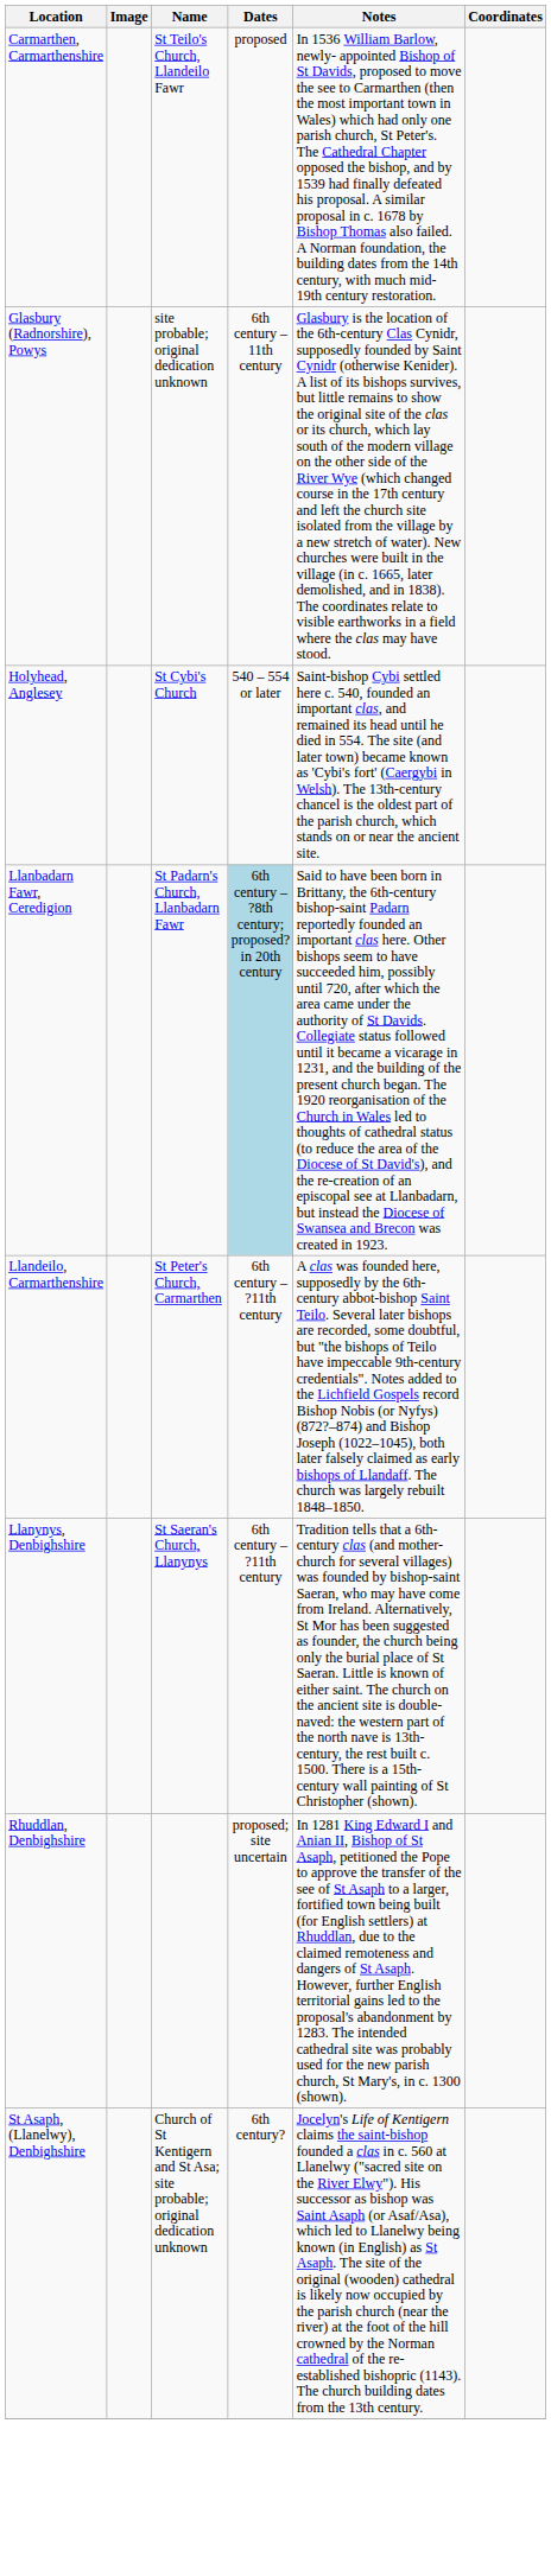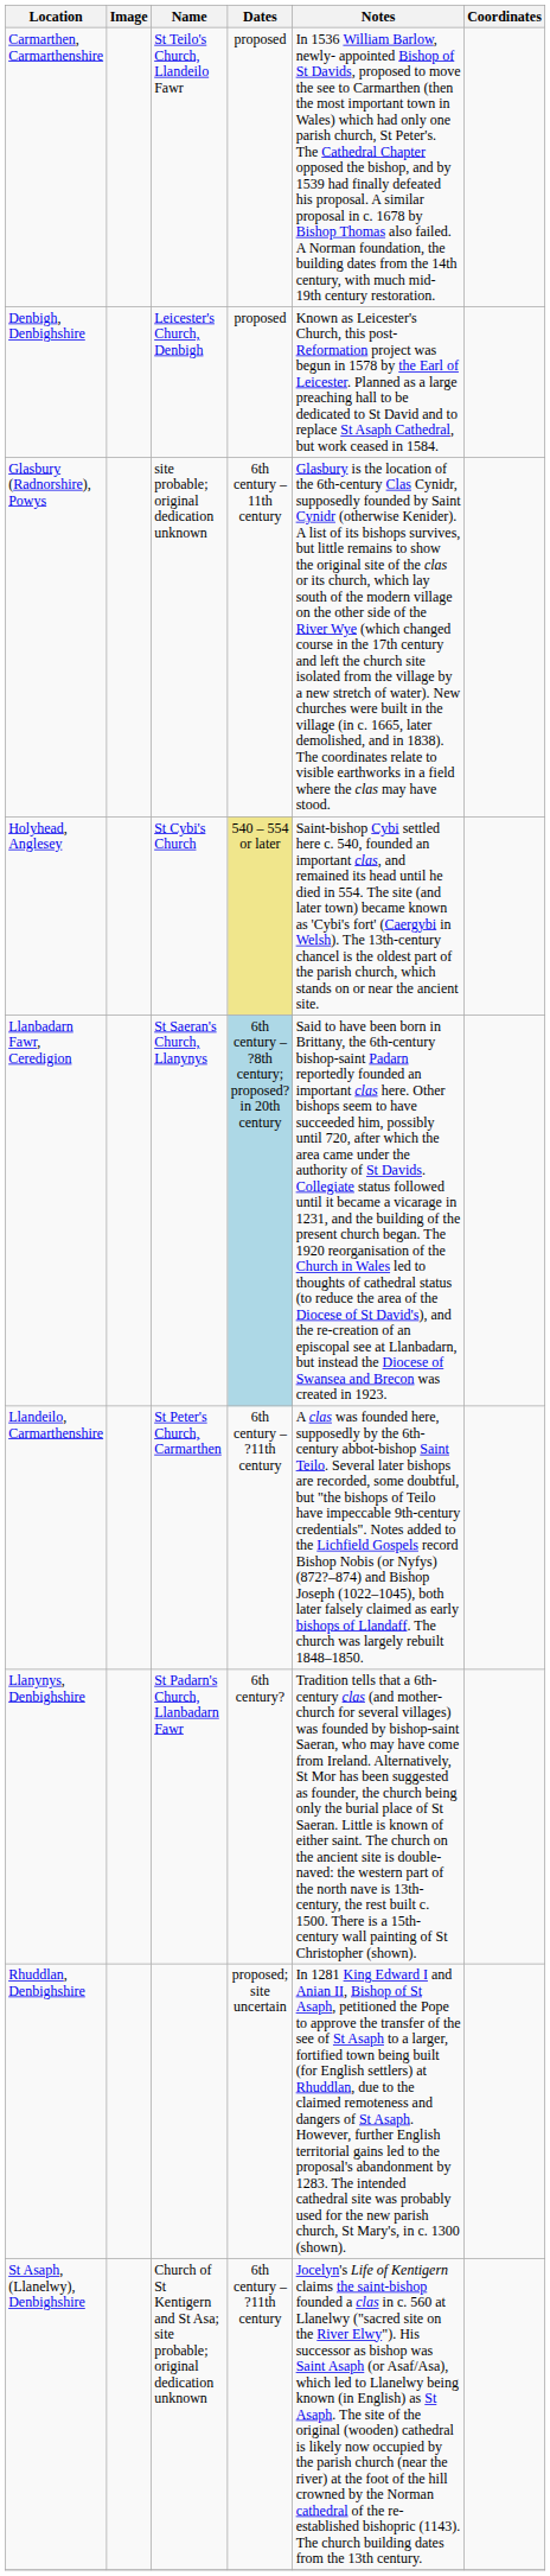+ row: Denbigh, Denbighshire | Leicester's Church, Denbigh | proposed | Known as Leicester's Church, this post-Reformation project was begun in 1578 by the Earl of Leicester. Planned as a large preaching hall to be dedicated to St David and to replace St Asaph Cathedral, but work ceased in 1584.
Holyhead, Anglesey | Dates: no background -> khaki background
Llanbadarn Fawr, Ceredigion | Name: St Padarn's Church, Llanbadarn Fawr -> St Saeran's Church, Llanynys
Llanynys, Denbighshire | Name: St Saeran's Church, Llanynys -> St Padarn's Church, Llanbadarn Fawr
Llanynys, Denbighshire | Dates: 6th century – ?11th century -> 6th century?
St Asaph, (Llanelwy), Denbighshire | Dates: 6th century? -> 6th century – ?11th century
